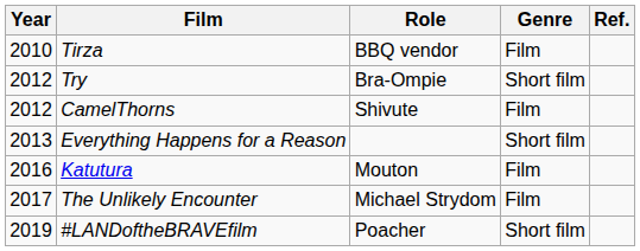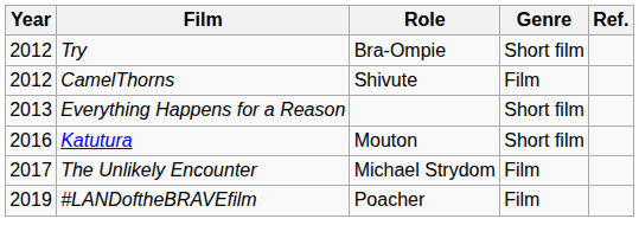- row: 2010 | Tirza | BBQ vendor | Film
Katutura | Genre: Film -> Short film
#LANDoftheBRAVEfilm | Genre: Short film -> Film
